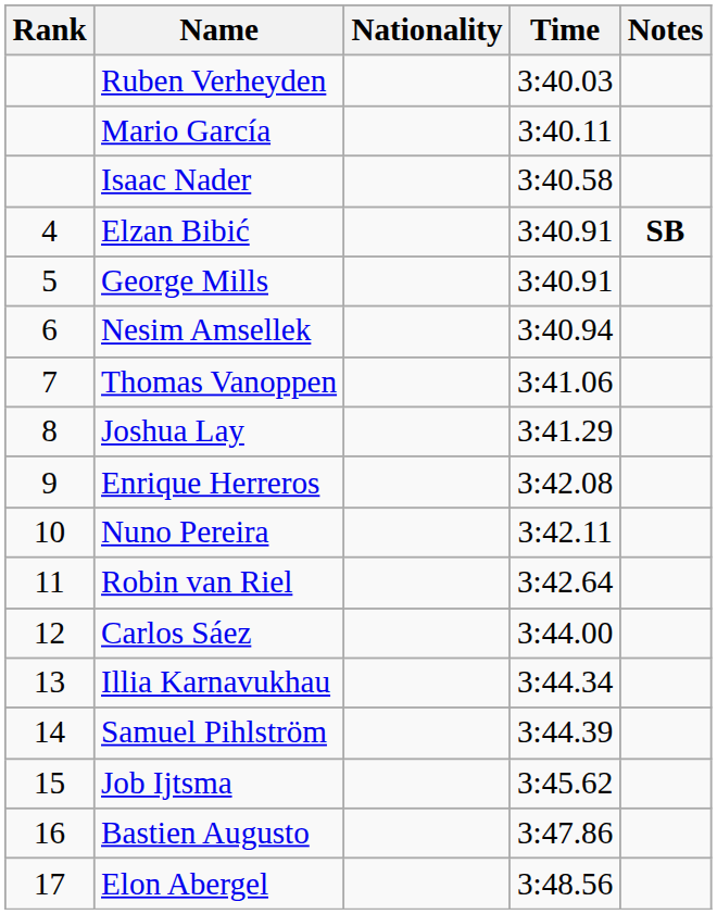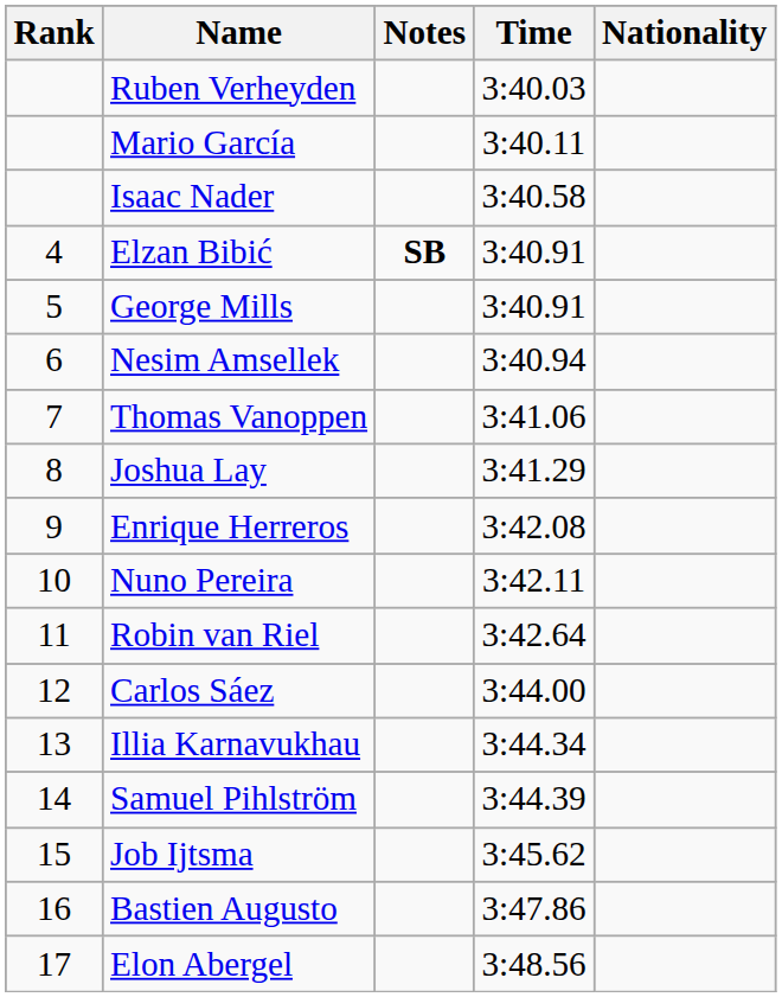columns swapped: Nationality <-> Notes
